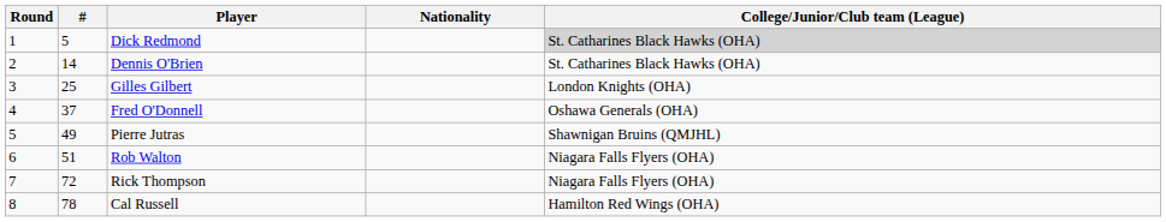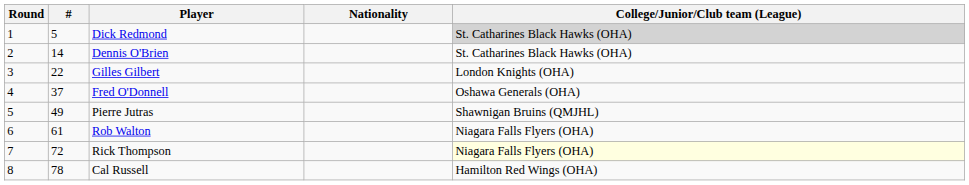Gilles Gilbert | #: 25 -> 22
Rob Walton | #: 51 -> 61
Rick Thompson | College/Junior/Club team (League): no background -> lightyellow background
